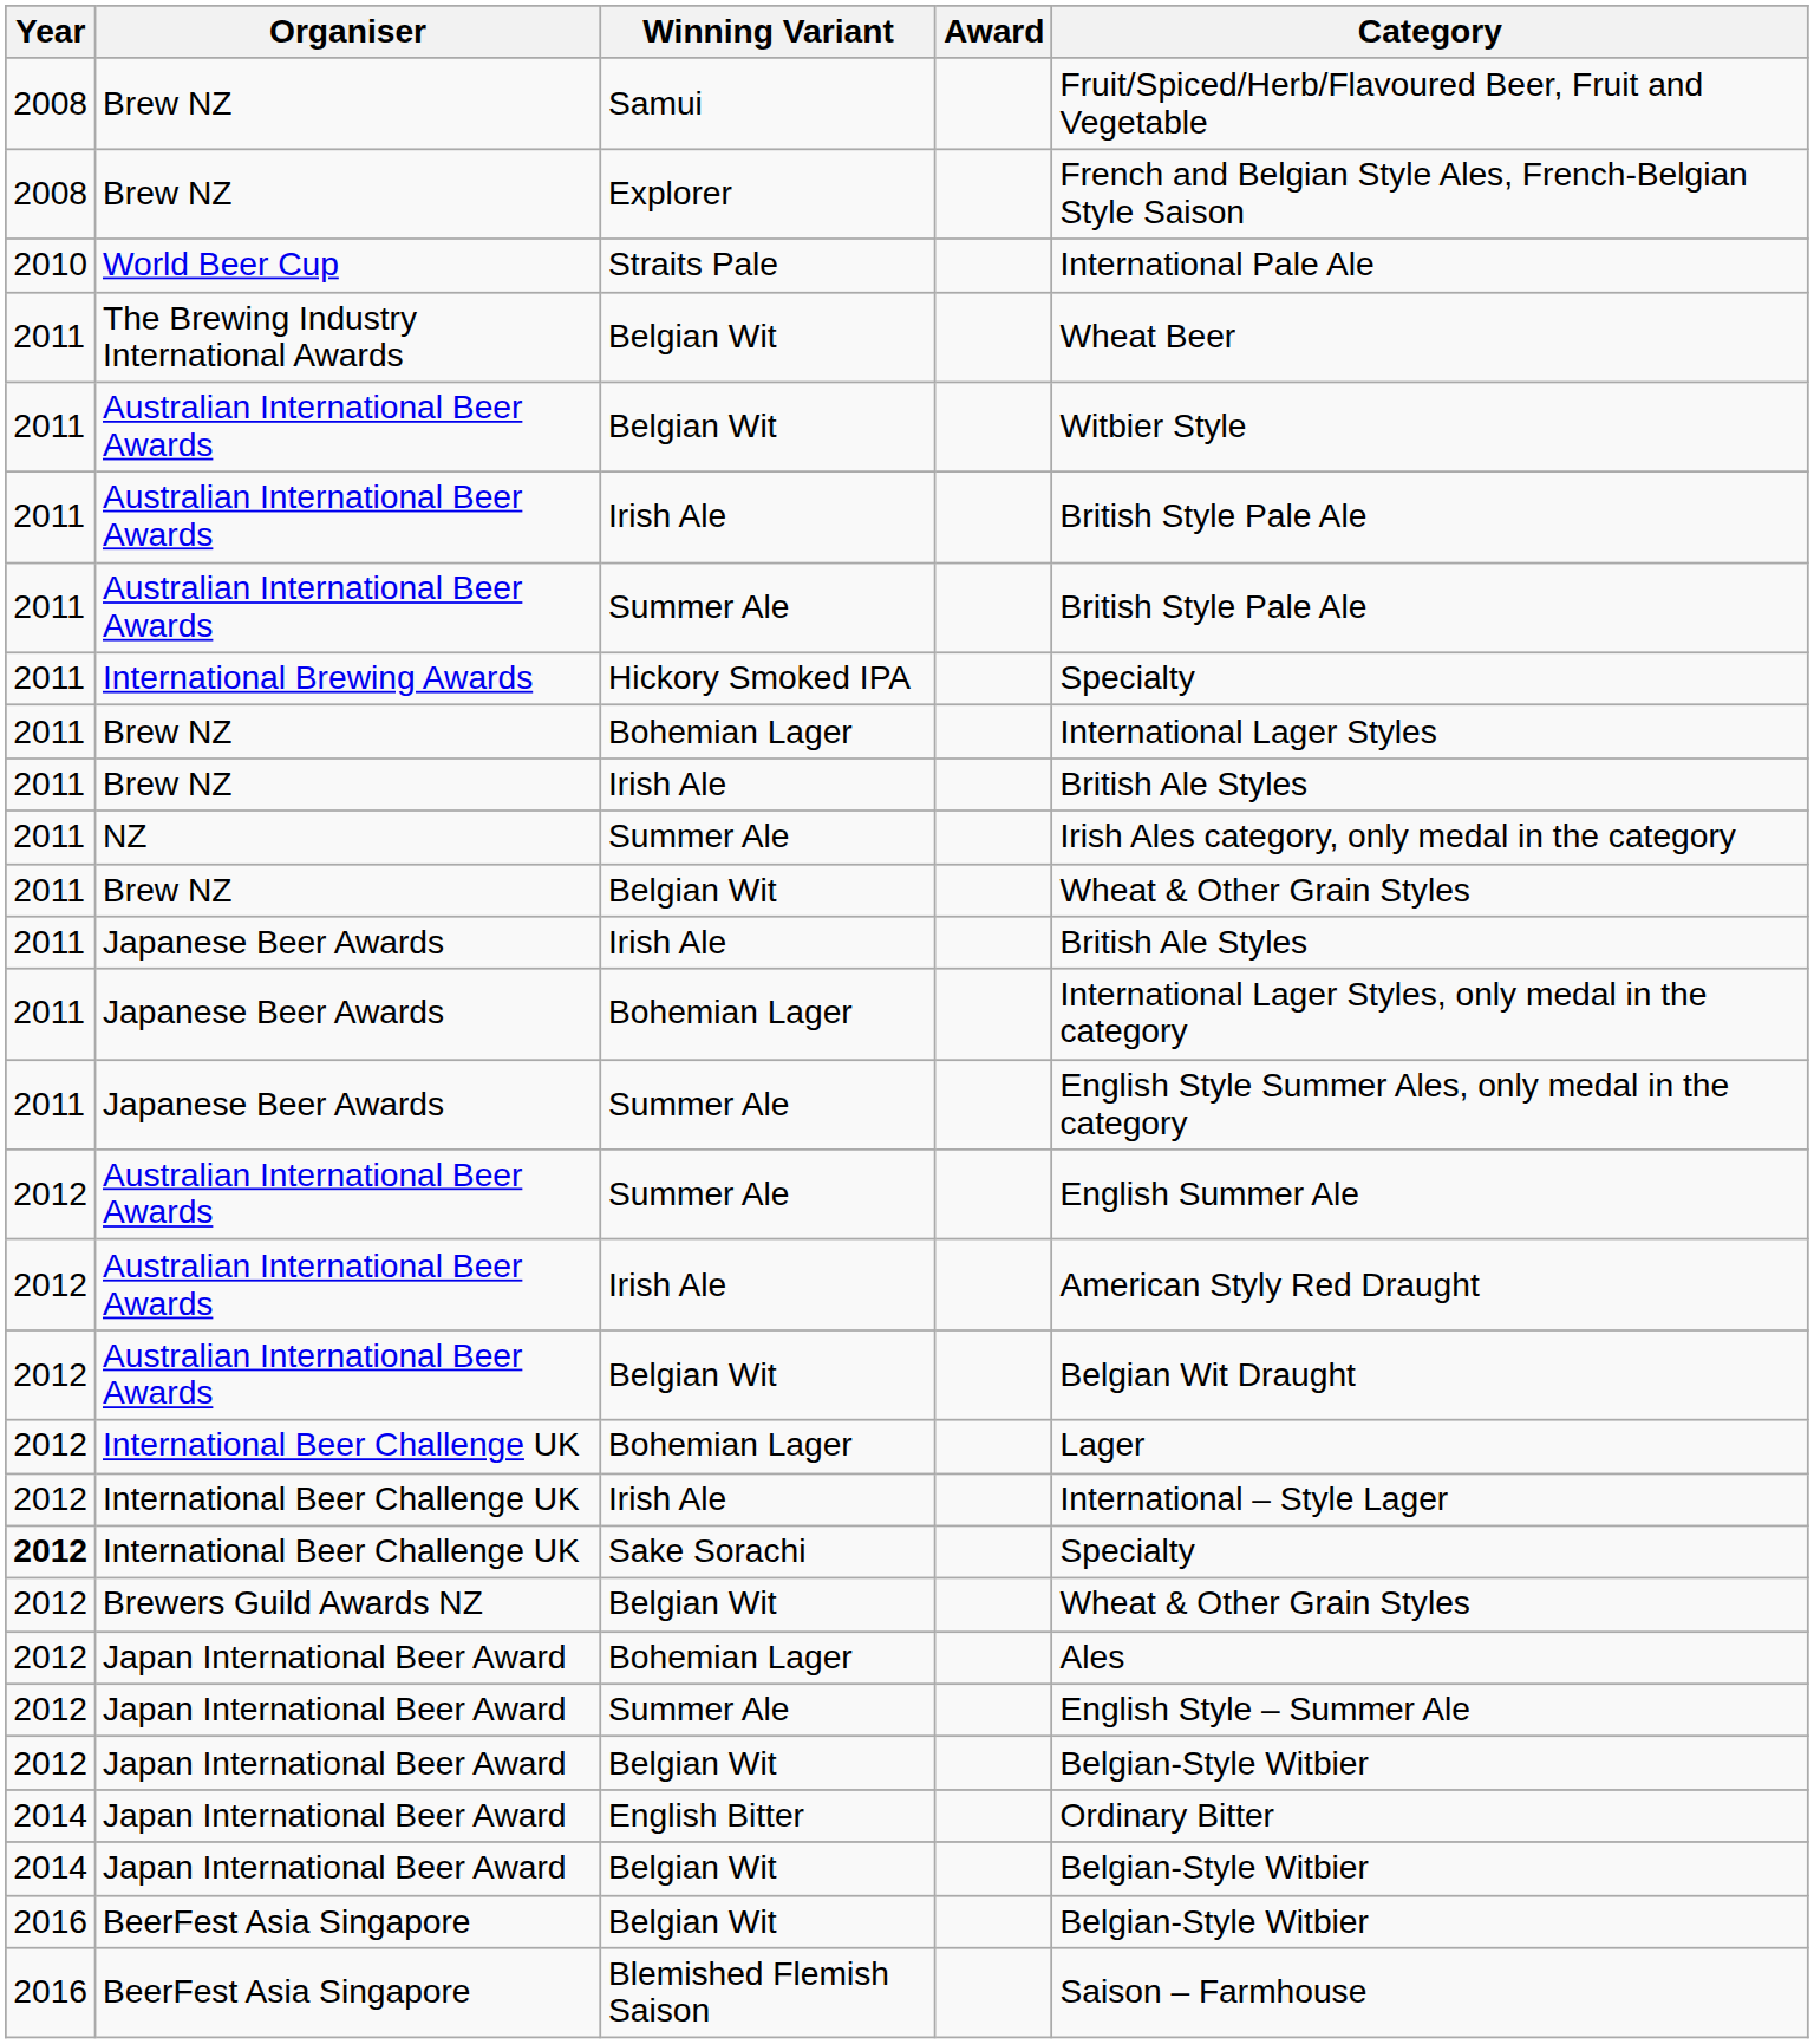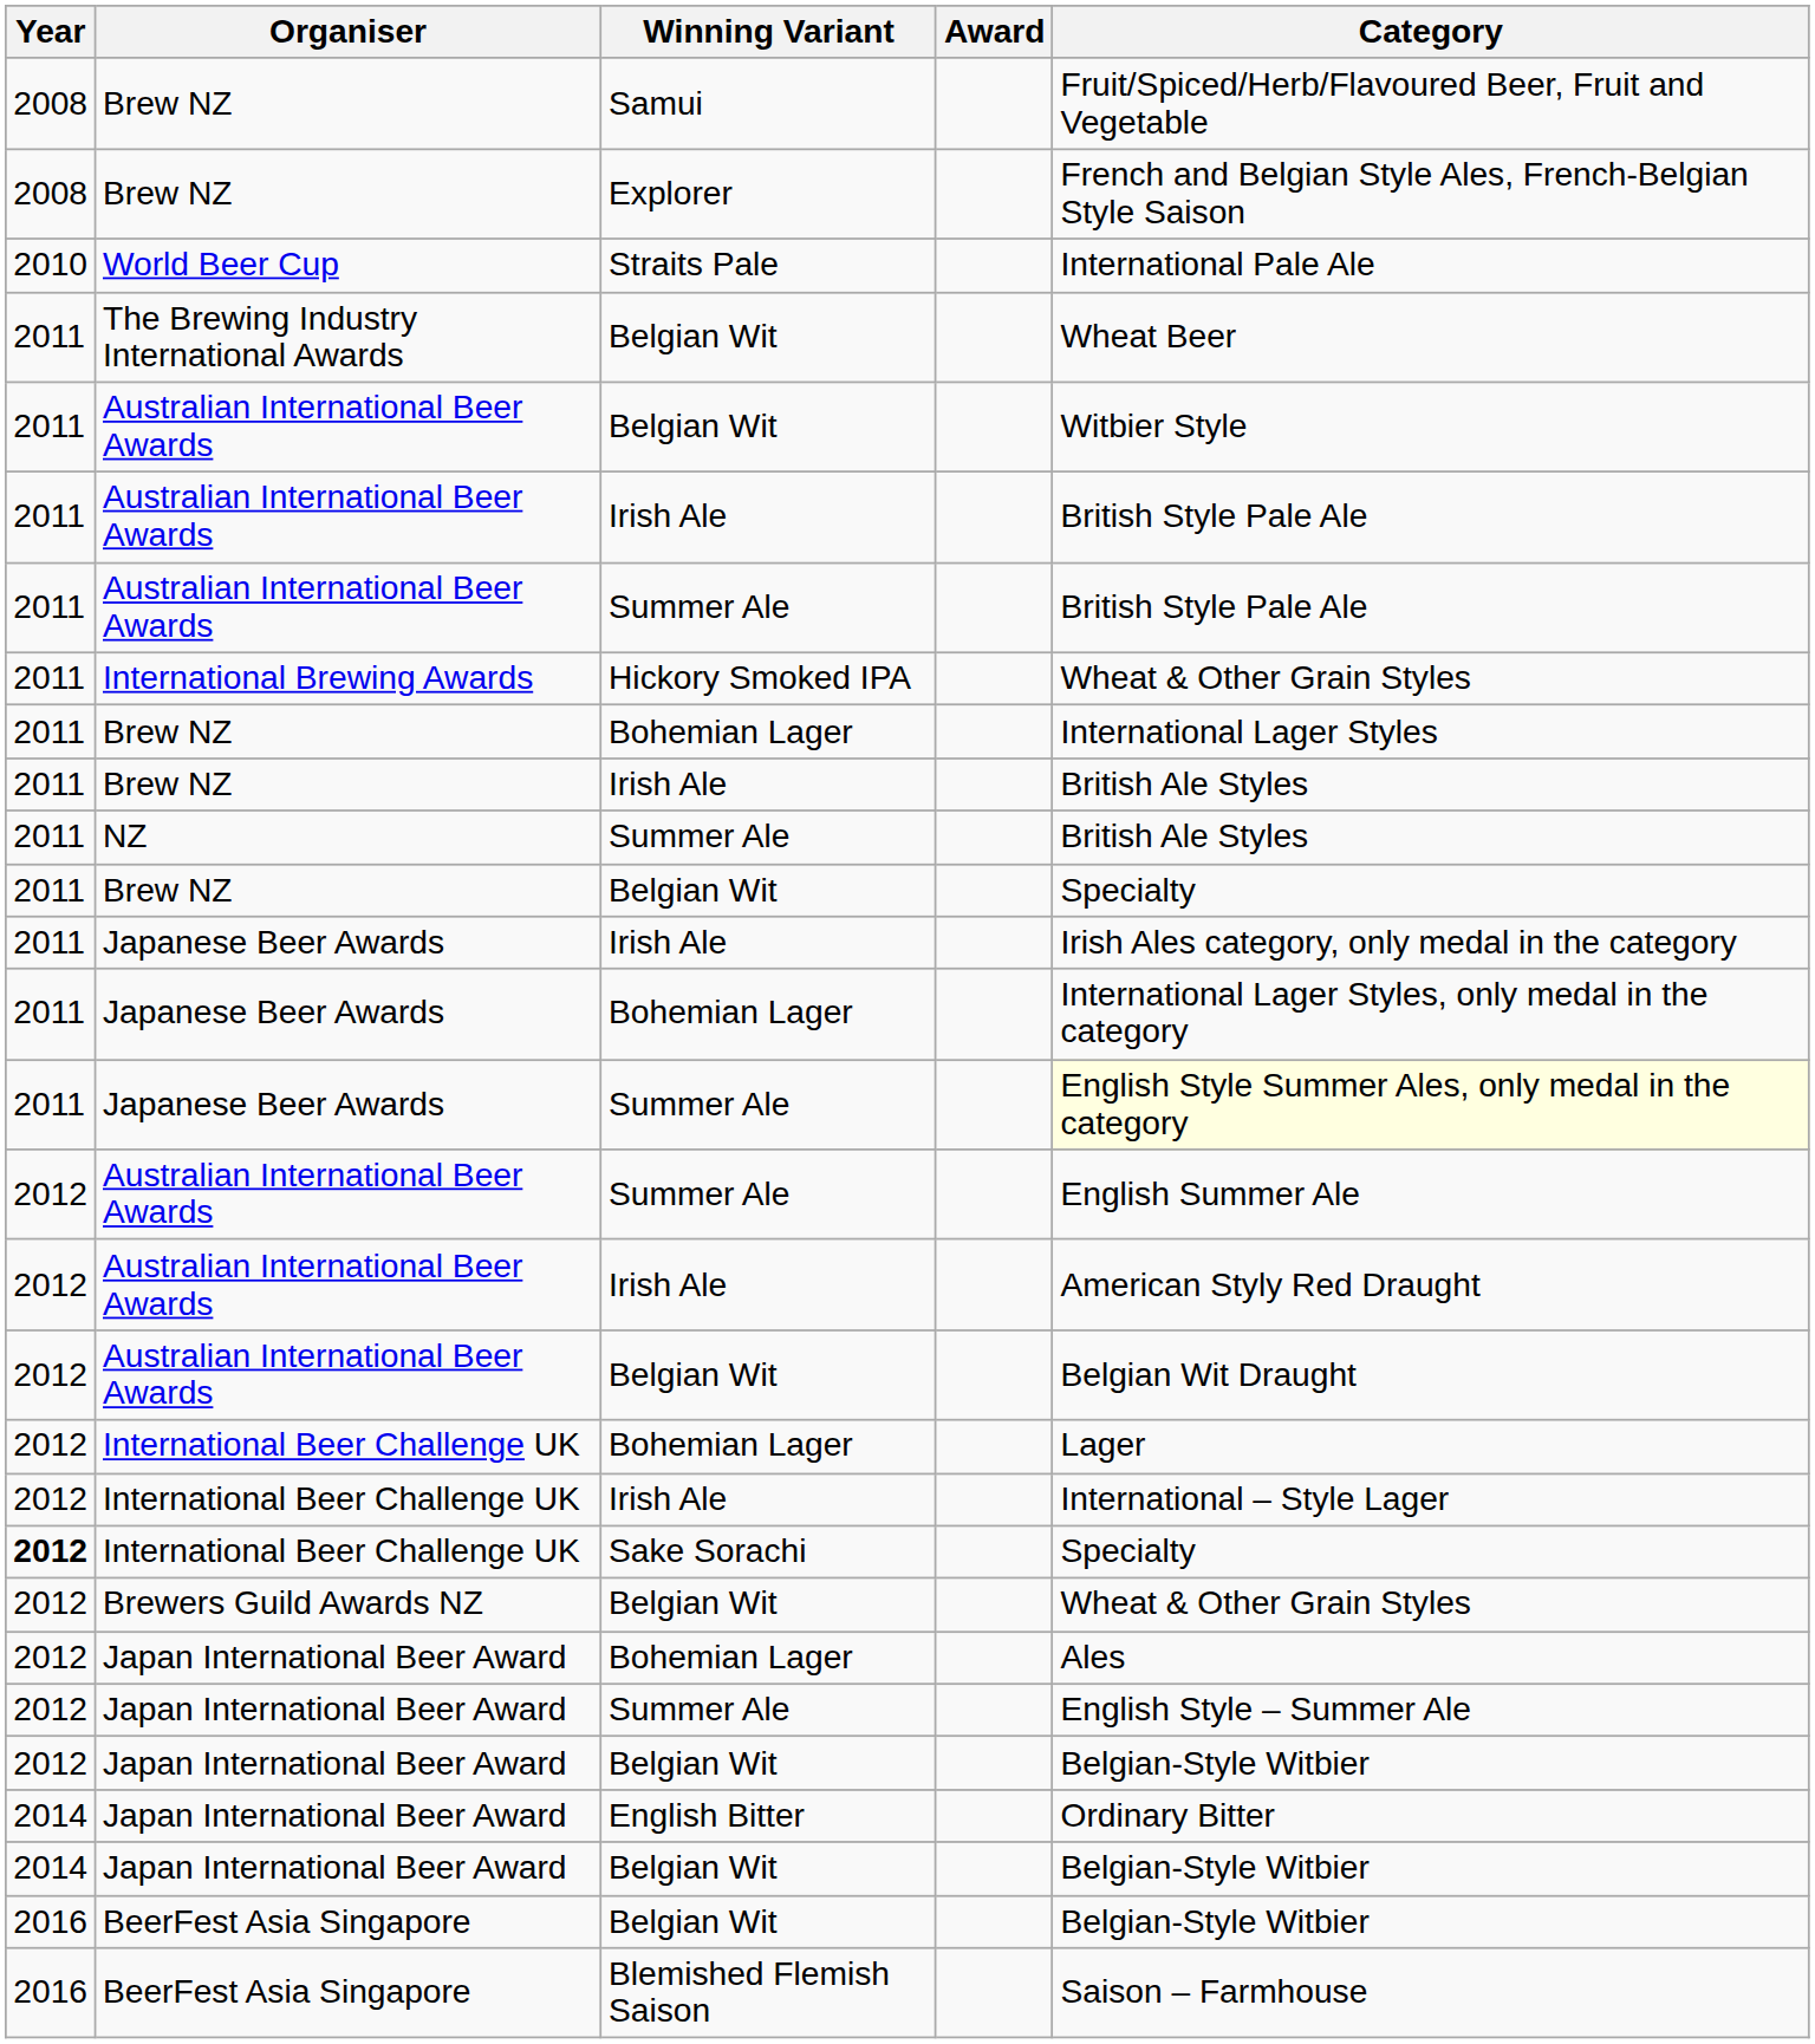International Brewing Awards | Category: Specialty -> Wheat & Other Grain Styles
NZ | Category: Irish Ales category, only medal in the category -> British Ale Styles
Brew NZ / Belgian Wit | Category: Wheat & Other Grain Styles -> Specialty
Japanese Beer Awards / Irish Ale | Category: British Ale Styles -> Irish Ales category, only medal in the category
Japanese Beer Awards / Summer Ale | Category: no background -> lightyellow background
